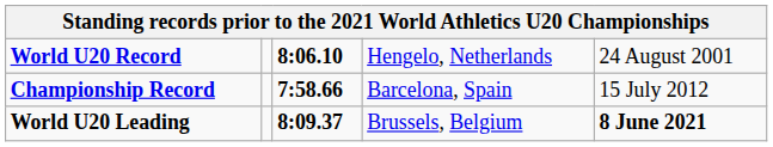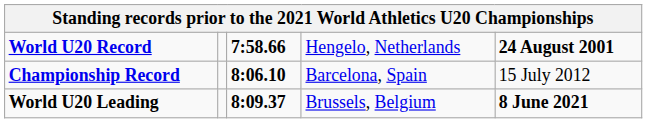World U20 Record | column 3: 8:06.10 -> 7:58.66
World U20 Record | column 5: normal -> bold
Championship Record | column 3: 7:58.66 -> 8:06.10
